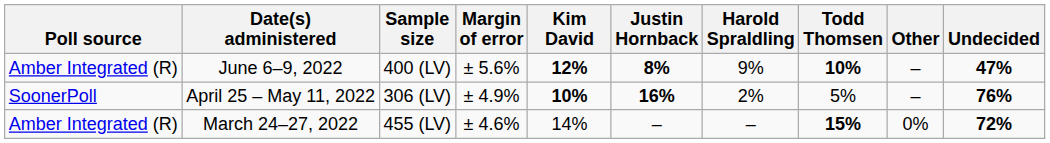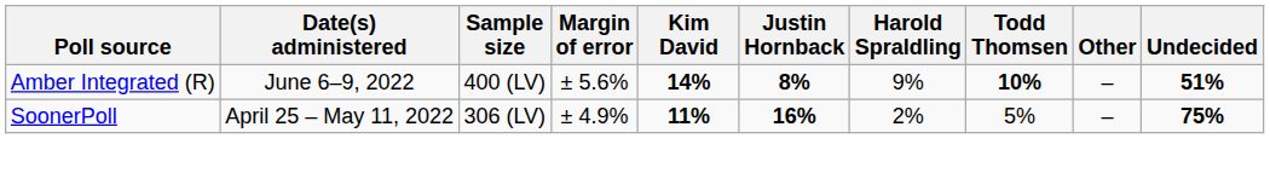June 6–9, 2022 | Kim David: 12% -> 14%
June 6–9, 2022 | Undecided: 47% -> 51%
April 25 – May 11, 2022 | Kim David: 10% -> 11%
April 25 – May 11, 2022 | Undecided: 76% -> 75%
- row: Amber Integrated (R) | March 24–27, 2022 | 455 (LV) | ± 4.6% | 14% | – | – | 15% | 0% | 72%
